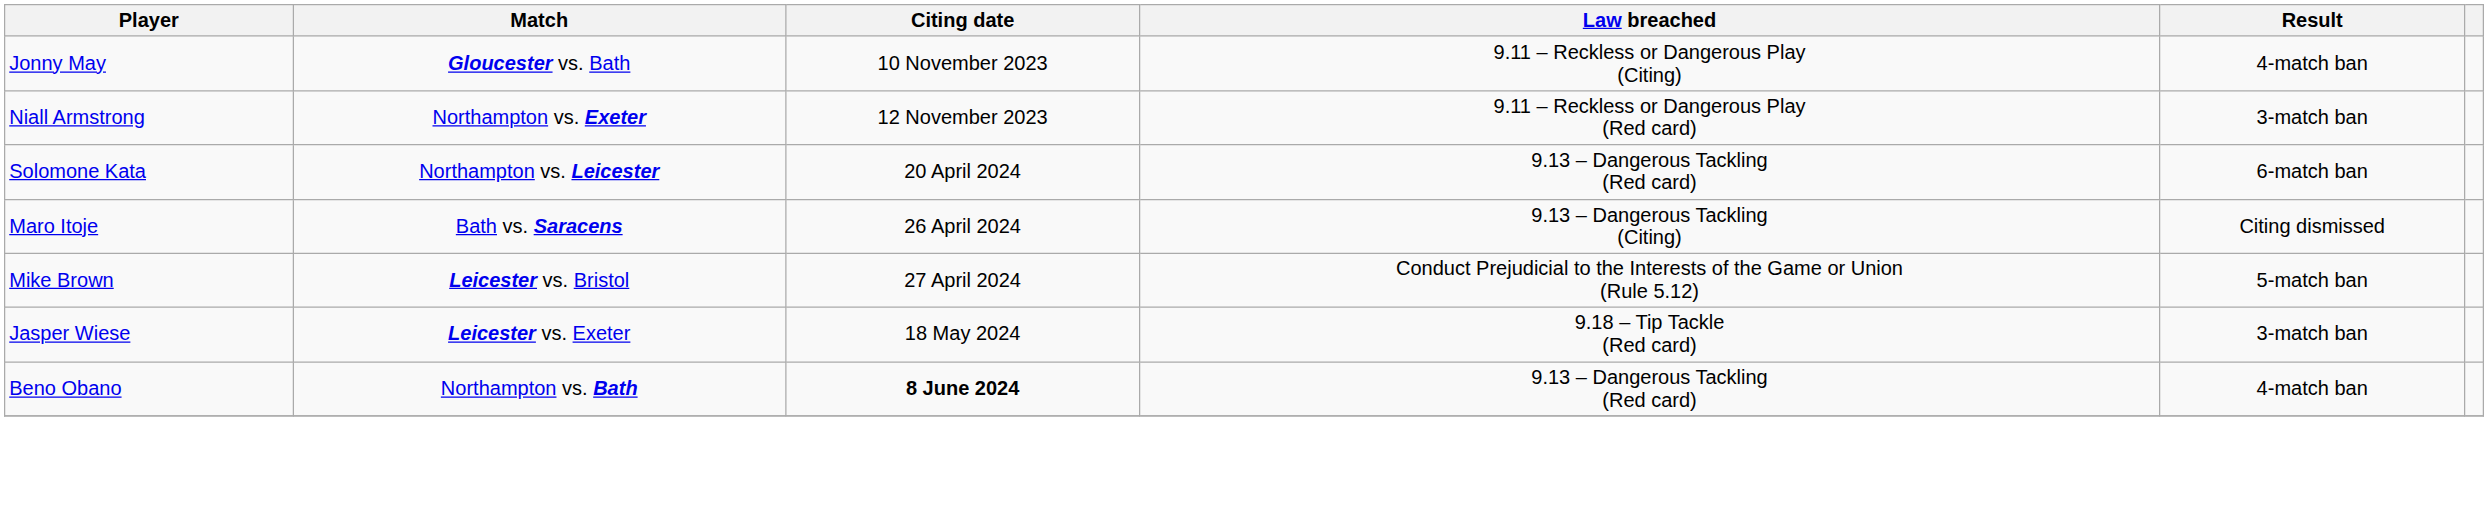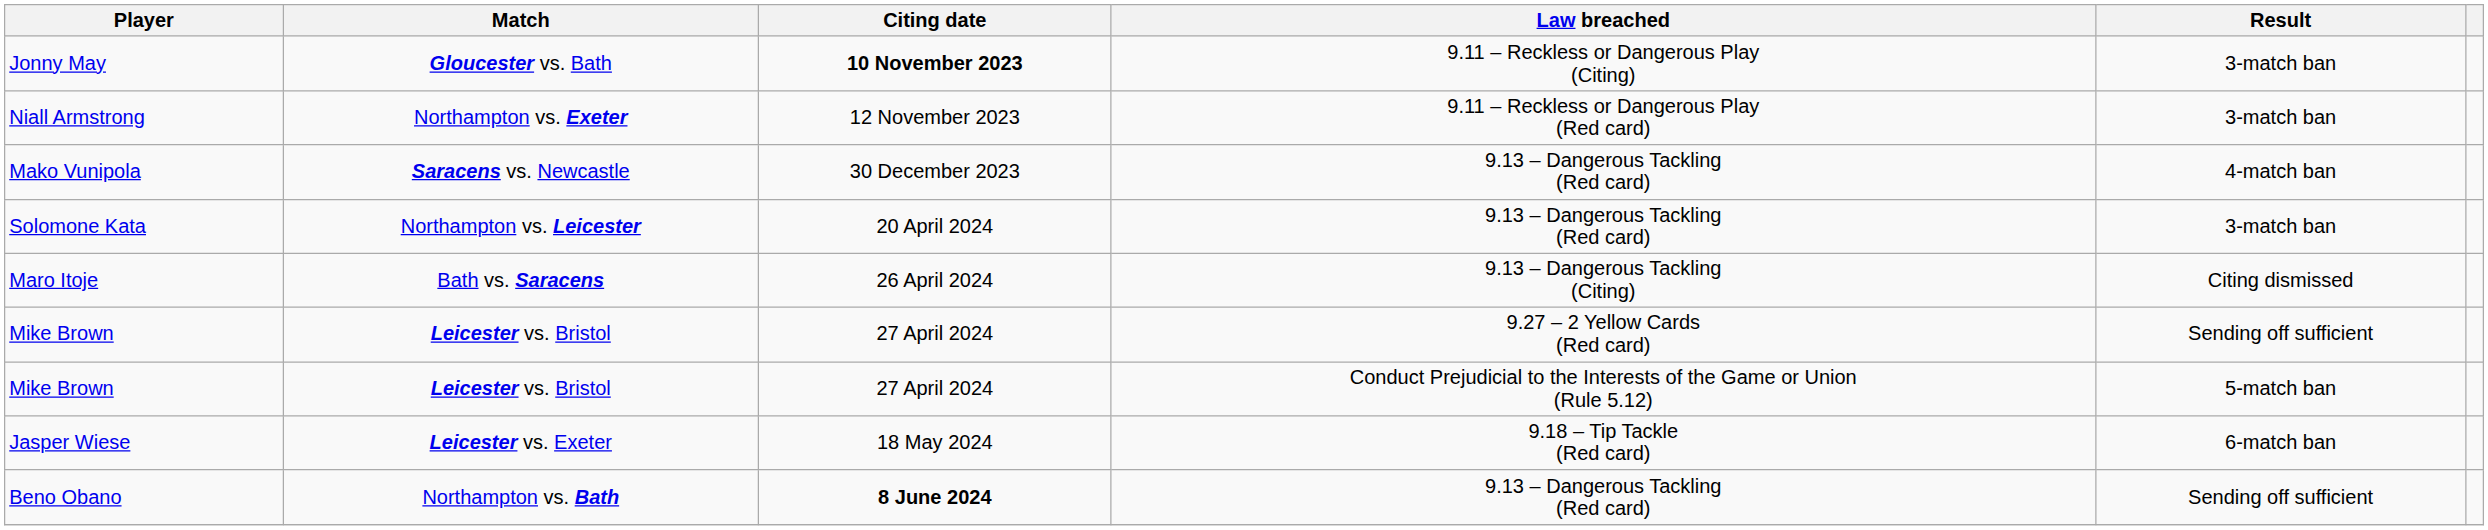Jonny May | Citing date: normal -> bold
Jonny May | Result: 4-match ban -> 3-match ban
+ row: Mako Vunipola | Saracens vs. Newcastle | 30 December 2023 | 9.13 – Dangerous Tackling (Red card) | 4-match ban
Solomone Kata | Result: 6-match ban -> 3-match ban
+ row: Mike Brown | Leicester vs. Bristol | 27 April 2024 | 9.27 – 2 Yellow Cards (Red card) | Sending off sufficient
Jasper Wiese | Result: 3-match ban -> 6-match ban
Beno Obano | Result: 4-match ban -> Sending off sufficient
